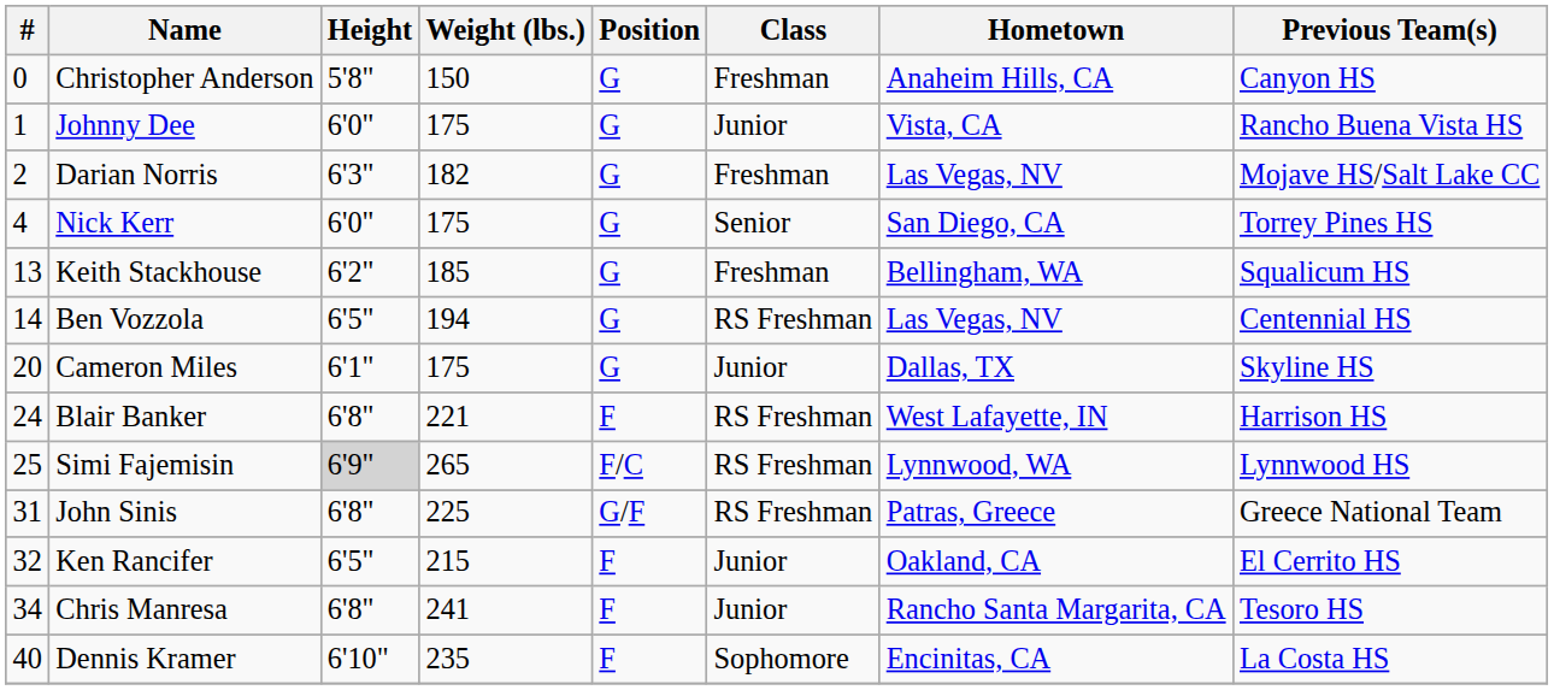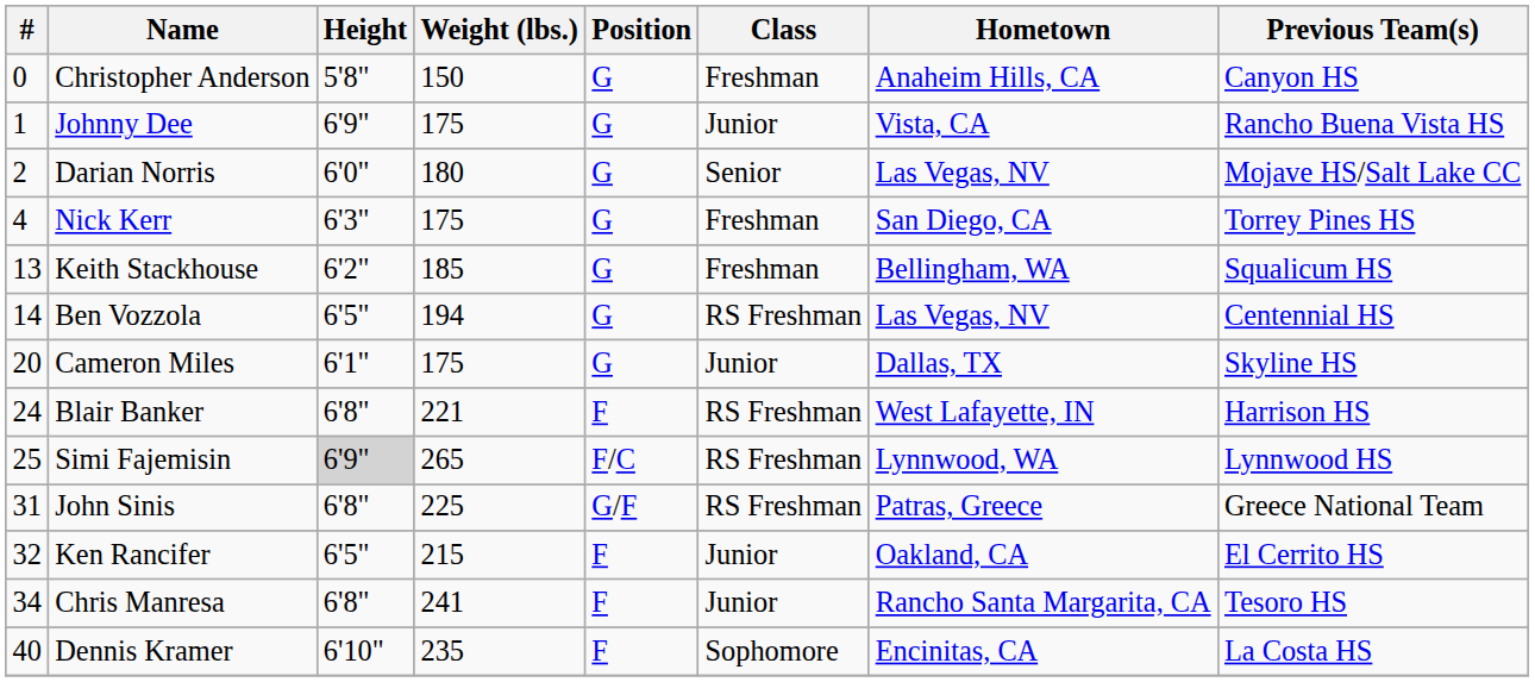Johnny Dee | Height: 6'0" -> 6'9"
Darian Norris | Height: 6'3" -> 6'0"
Darian Norris | Weight (lbs.): 182 -> 180
Darian Norris | Class: Freshman -> Senior
Nick Kerr | Height: 6'0" -> 6'3"
Nick Kerr | Class: Senior -> Freshman
